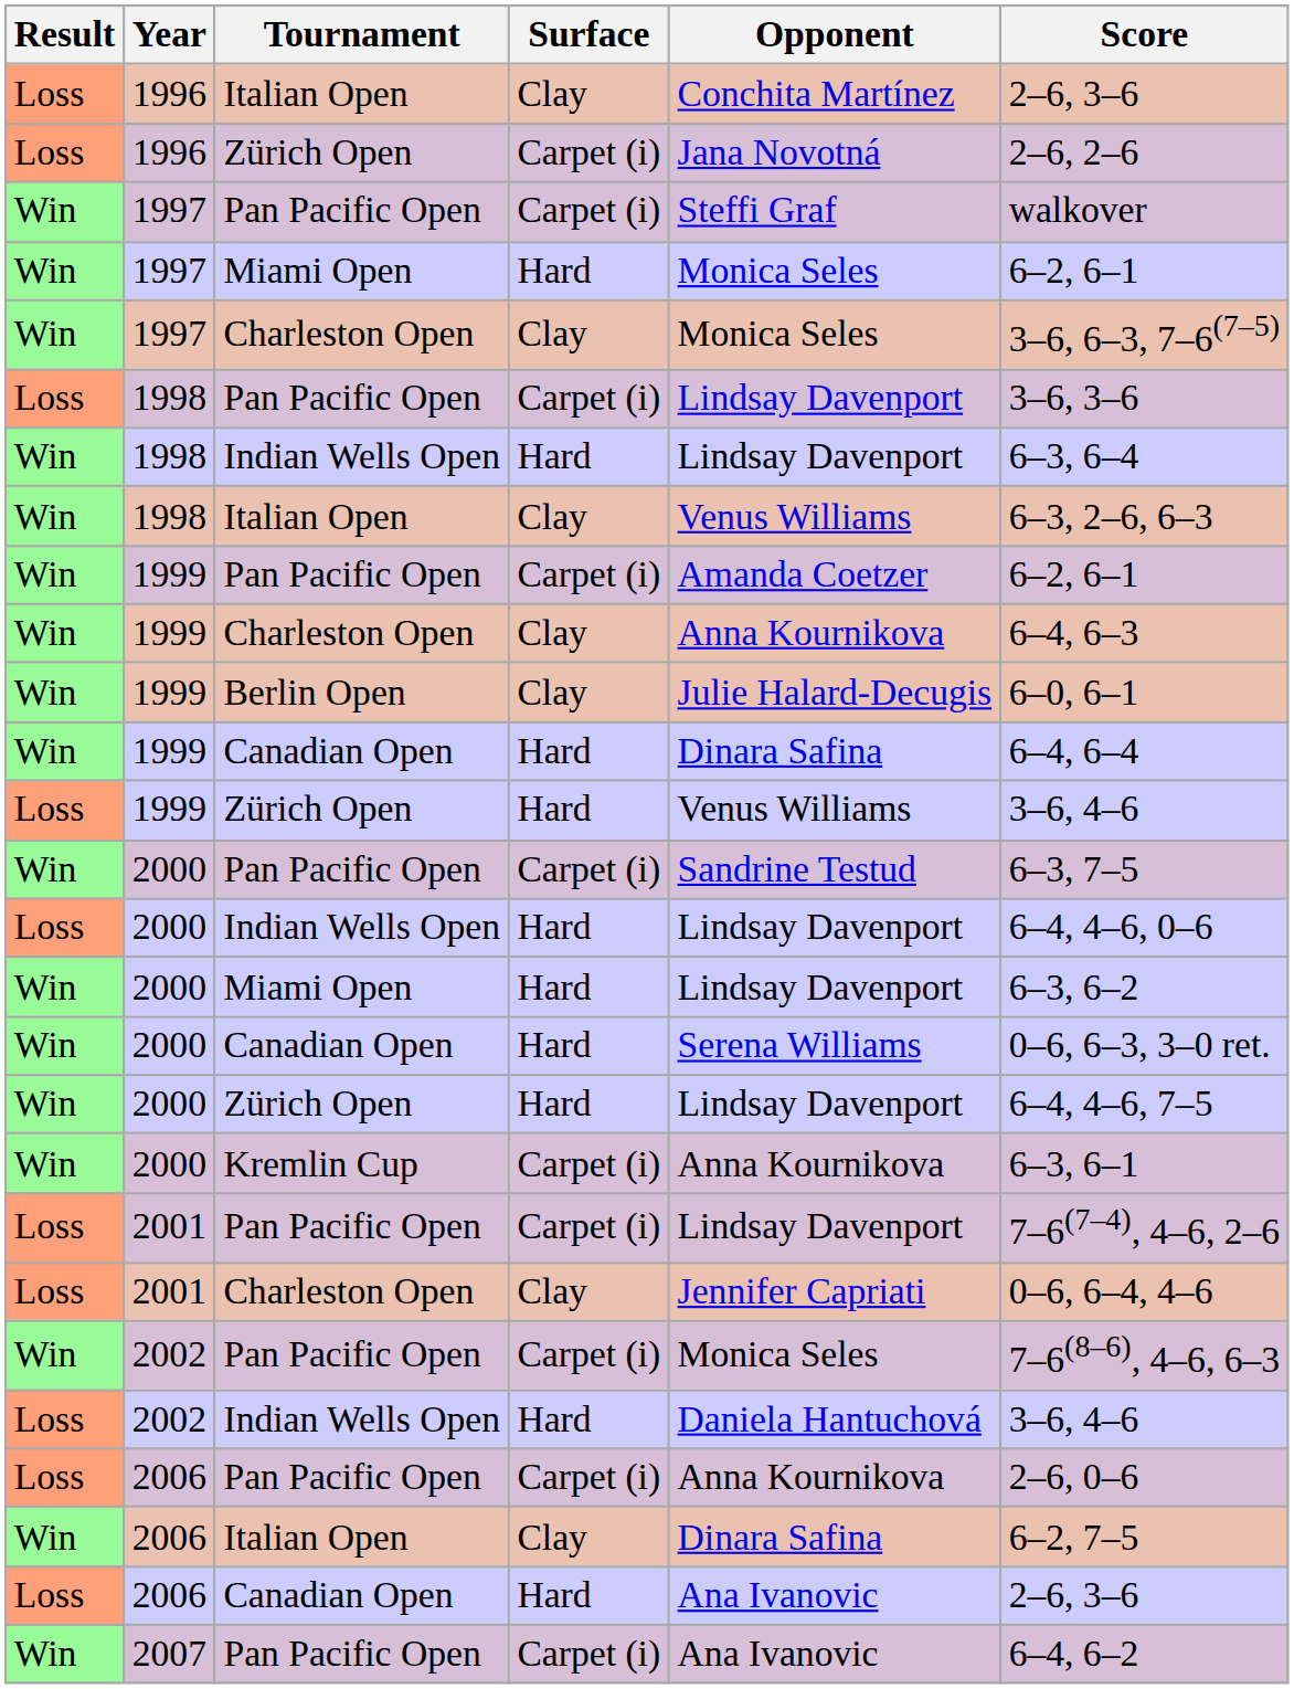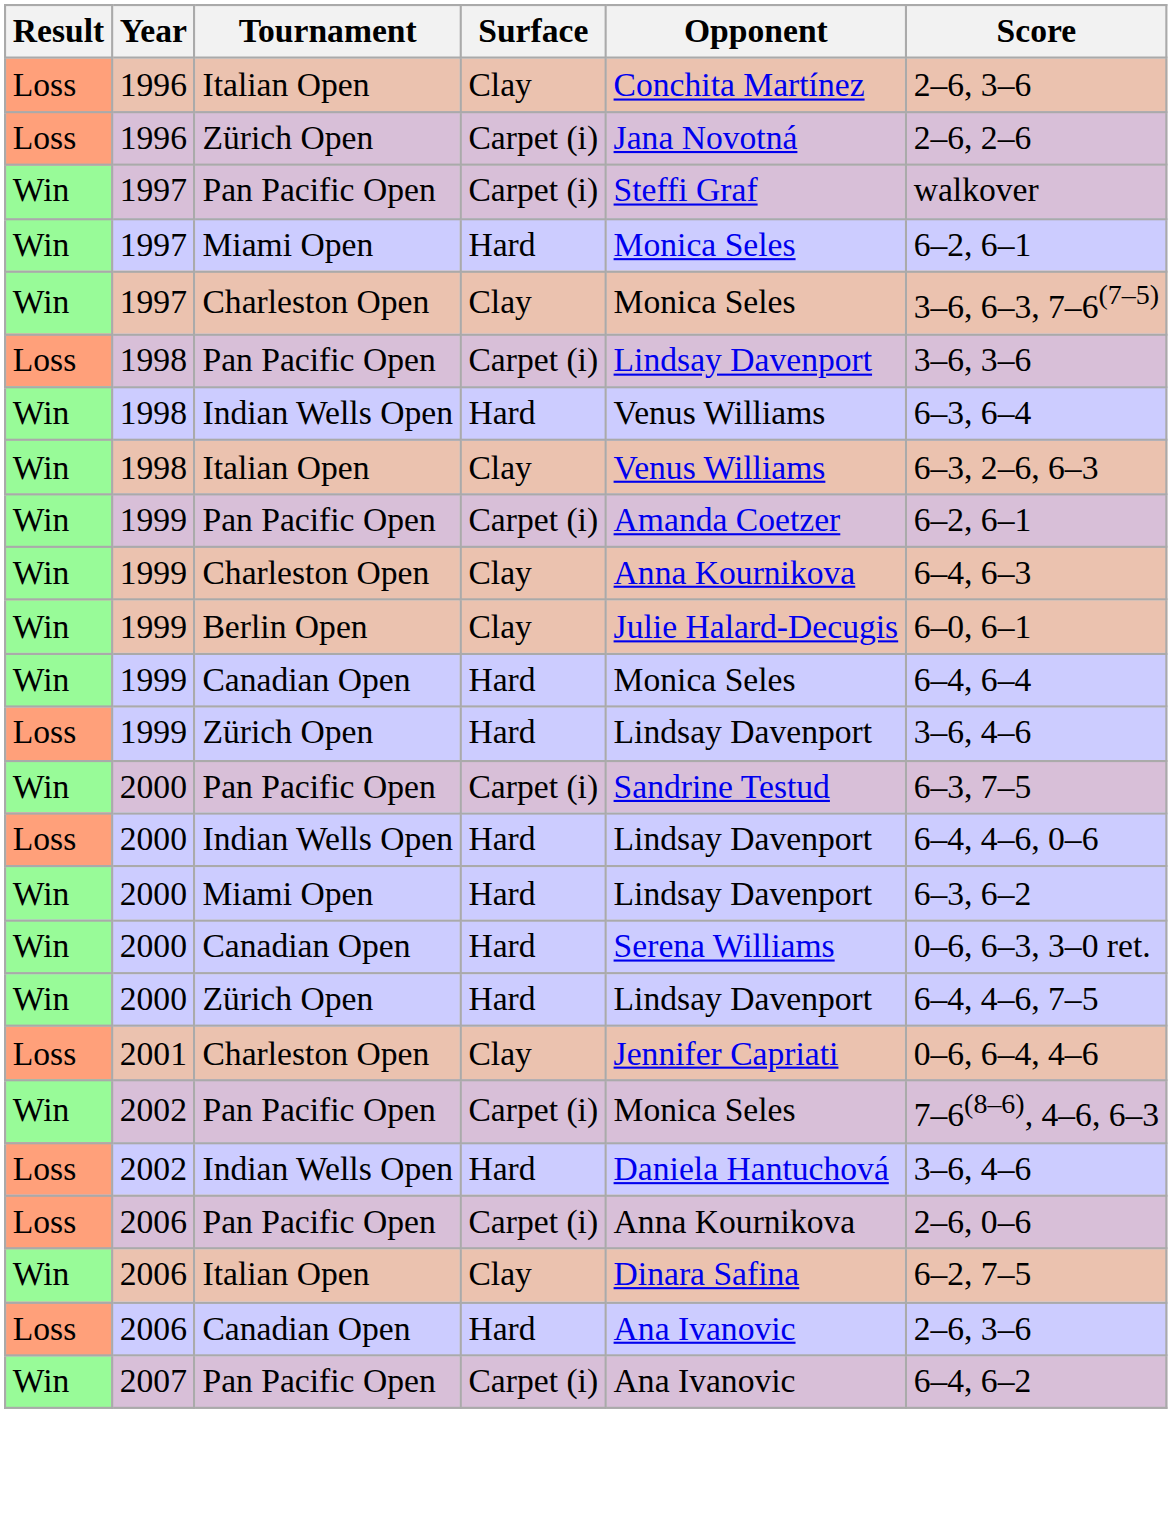1998 / Indian Wells Open | Opponent: Lindsay Davenport -> Venus Williams
1999 / Canadian Open | Opponent: Dinara Safina -> Monica Seles
1999 / Zürich Open | Opponent: Venus Williams -> Lindsay Davenport
- row: Win | 2000 | Kremlin Cup | Carpet (i) | Anna Kournikova | 6–3, 6–1
- row: Loss | 2001 | Pan Pacific Open | Carpet (i) | Lindsay Davenport | 7–6(7–4), 4–6, 2–6
